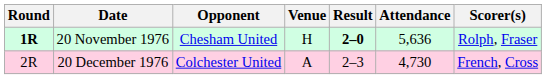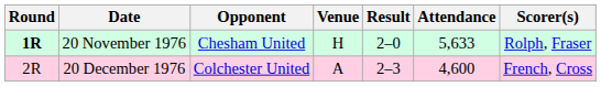20 November 1976 | Result: bold -> normal
20 November 1976 | Attendance: 5,636 -> 5,633
20 December 1976 | Attendance: 4,730 -> 4,600
